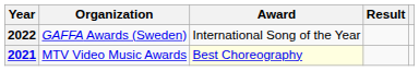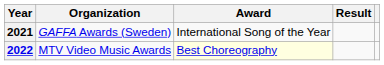GAFFA Awards (Sweden) | Year: 2022 -> 2021
MTV Video Music Awards | Year: 2021 -> 2022
